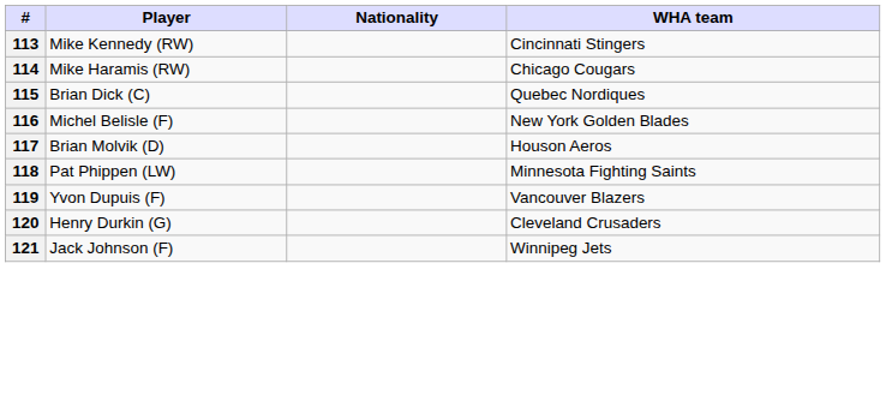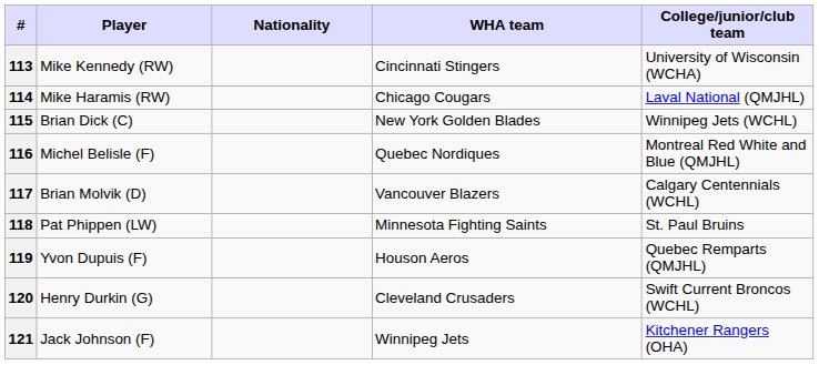+ column: College/junior/club team | University of Wisconsin (WCHA) | Laval National (QMJHL) | Winnipeg Jets (WCHL) | Montreal Red White and Blue (QMJHL) | Calgary Centennials (WCHL) | St. Paul Bruins | Quebec Remparts (QMJHL) | Swift Current Broncos (WCHL) | Kitchener Rangers (OHA)
115 | WHA team: Quebec Nordiques -> New York Golden Blades
116 | WHA team: New York Golden Blades -> Quebec Nordiques
117 | WHA team: Houson Aeros -> Vancouver Blazers
119 | WHA team: Vancouver Blazers -> Houson Aeros
